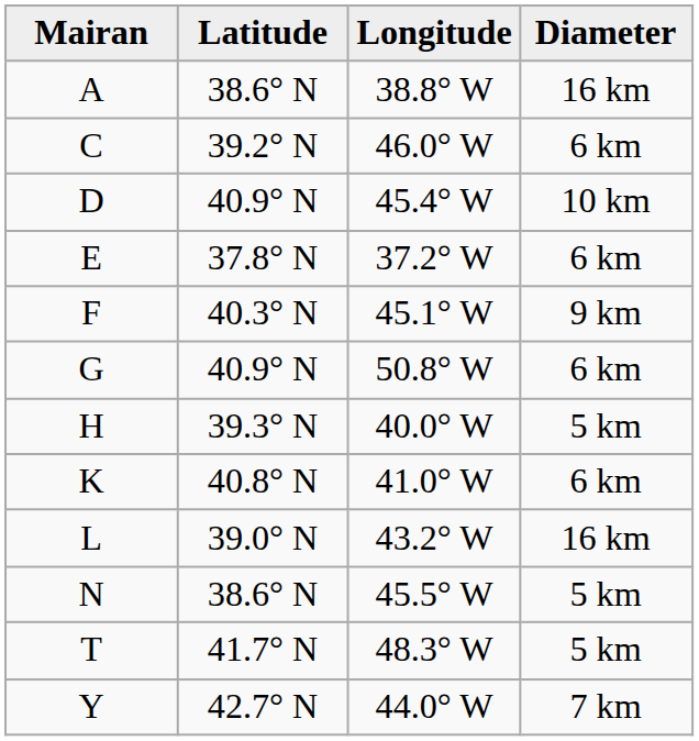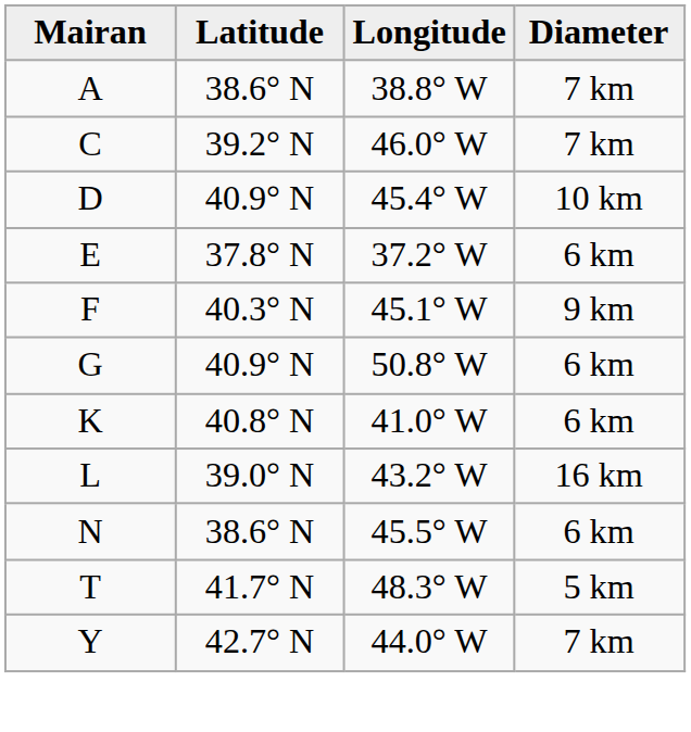A | Diameter: 16 km -> 7 km
C | Diameter: 6 km -> 7 km
- row: H | 39.3° N | 40.0° W | 5 km
N | Diameter: 5 km -> 6 km
